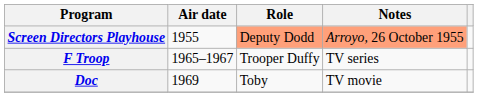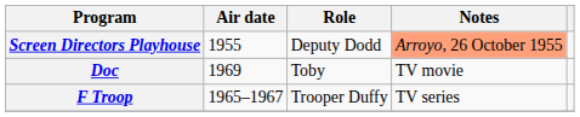Screen Directors Playhouse | Role: lightsalmon background -> no background
rows swapped: F Troop <-> Doc
